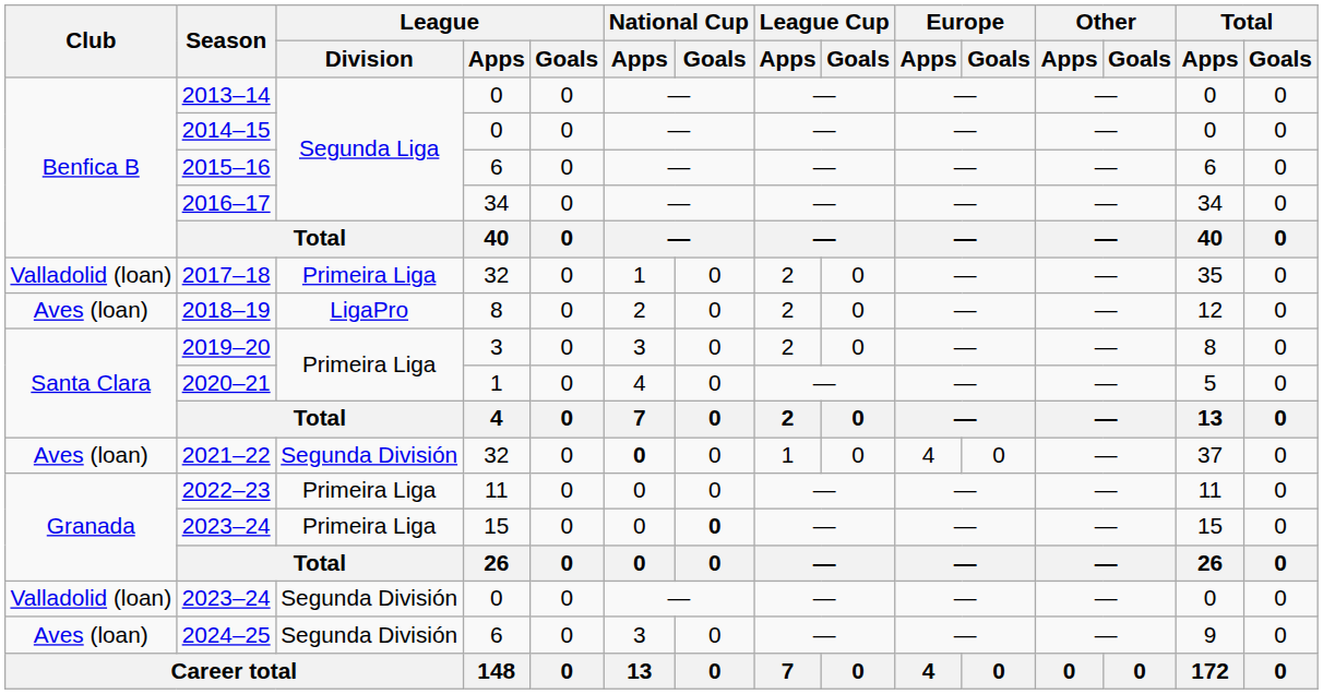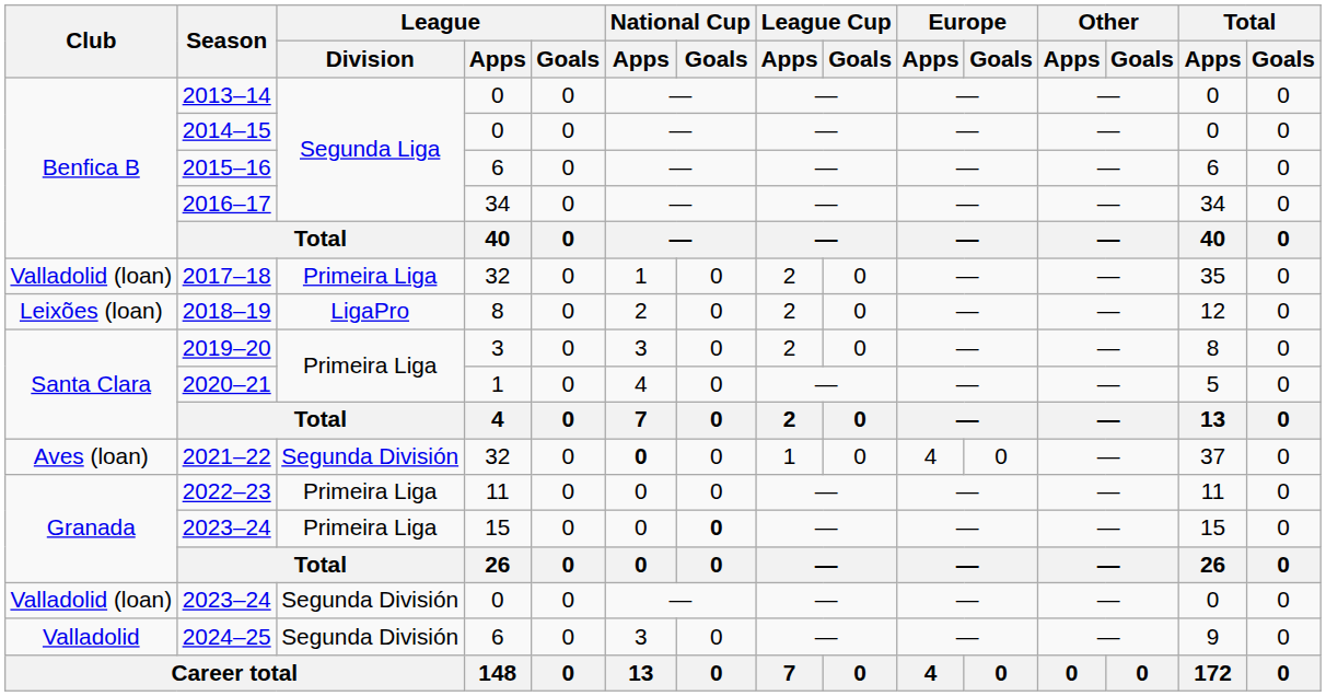2018–19 | Club: Aves (loan) -> Leixões (loan)
2024–25 | Club: Aves (loan) -> Valladolid
